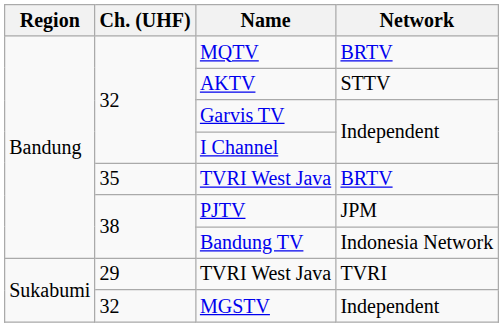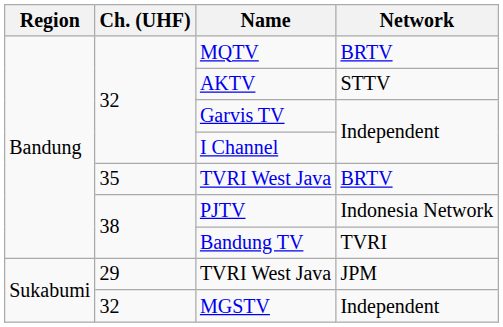PJTV | Network: JPM -> Indonesia Network
Bandung TV | Network: Indonesia Network -> TVRI
29 / TVRI West Java | Network: TVRI -> JPM
